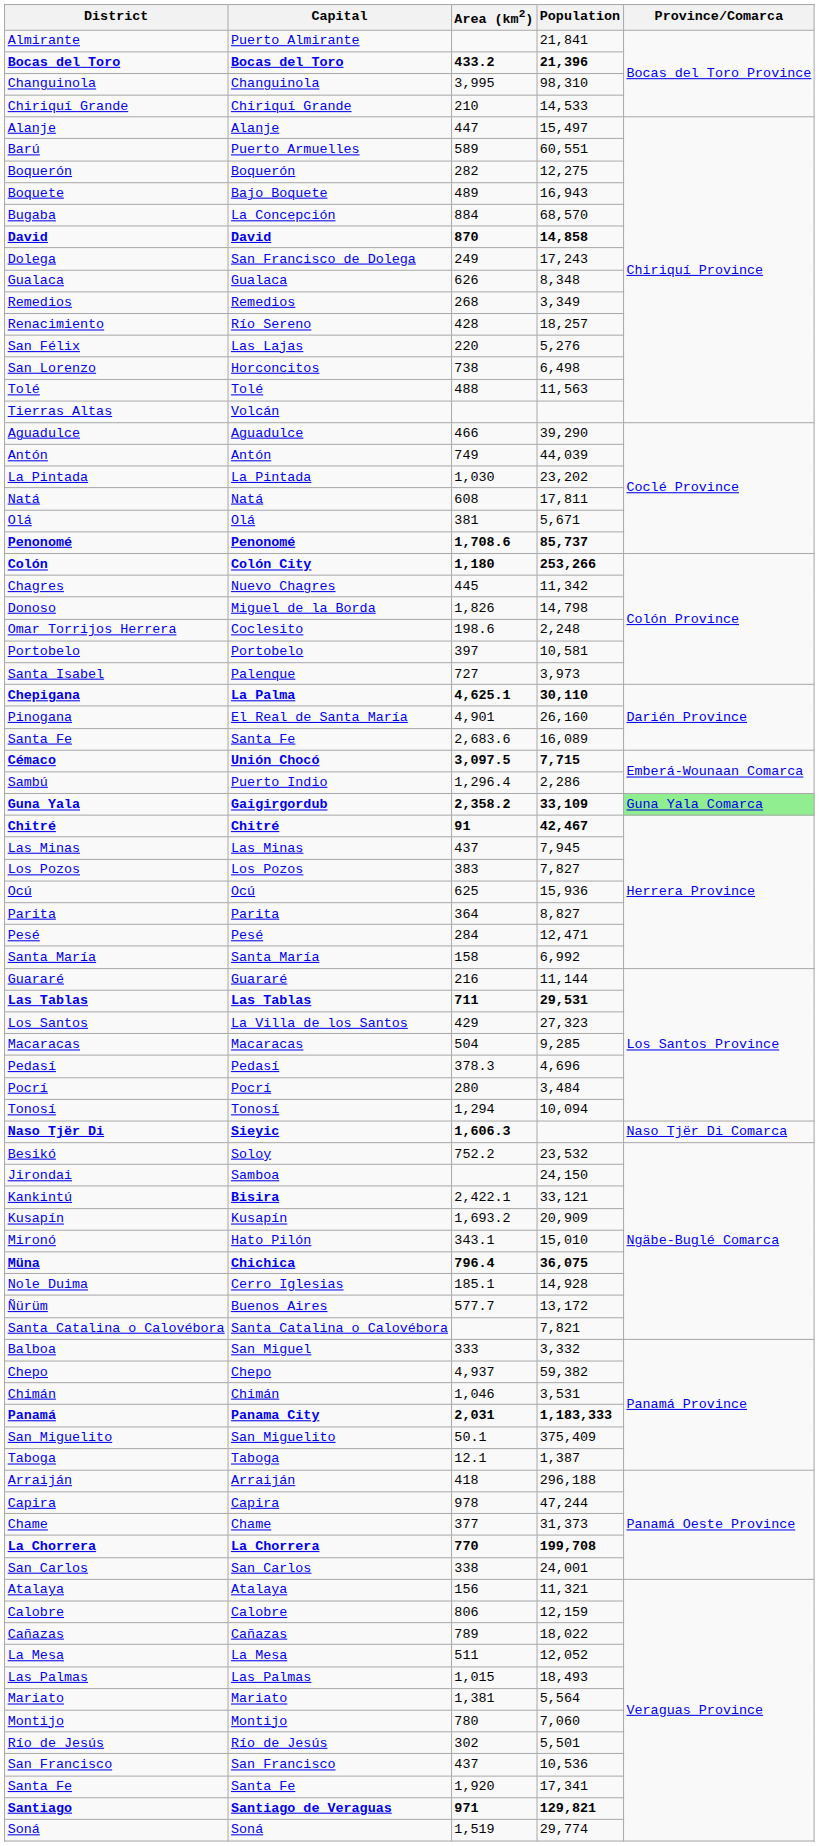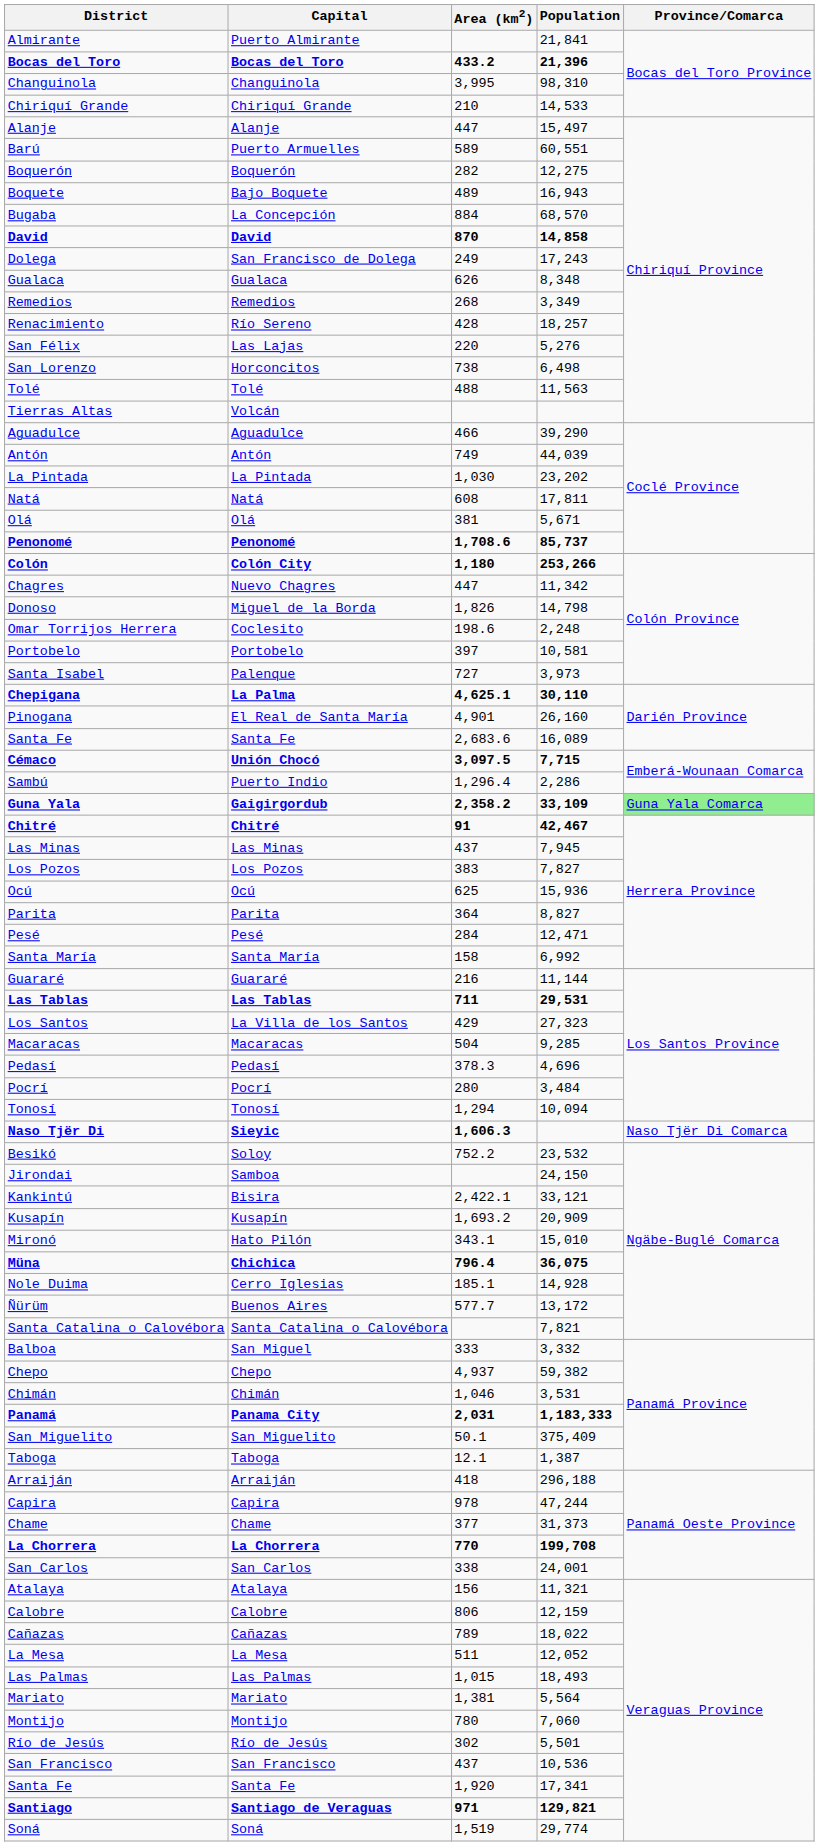Chagres | Area (km2): 445 -> 447
Kankintú | Capital: bold -> normal
